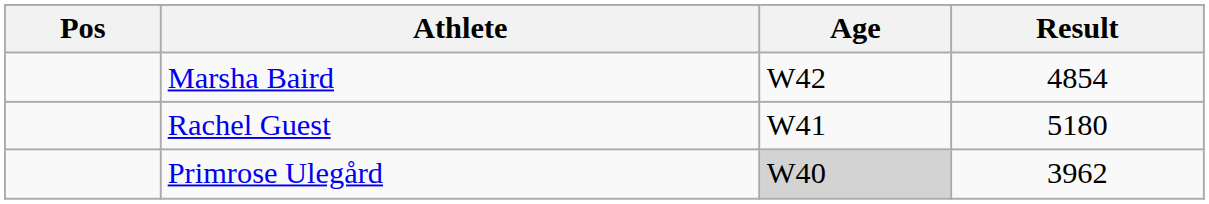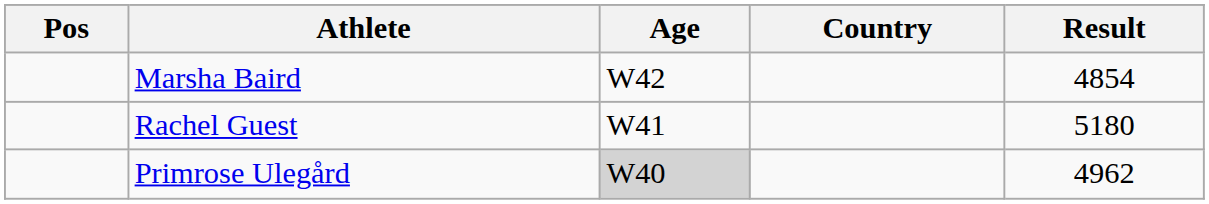+ column: Country
Primrose Ulegård | Result: 3962 -> 4962
